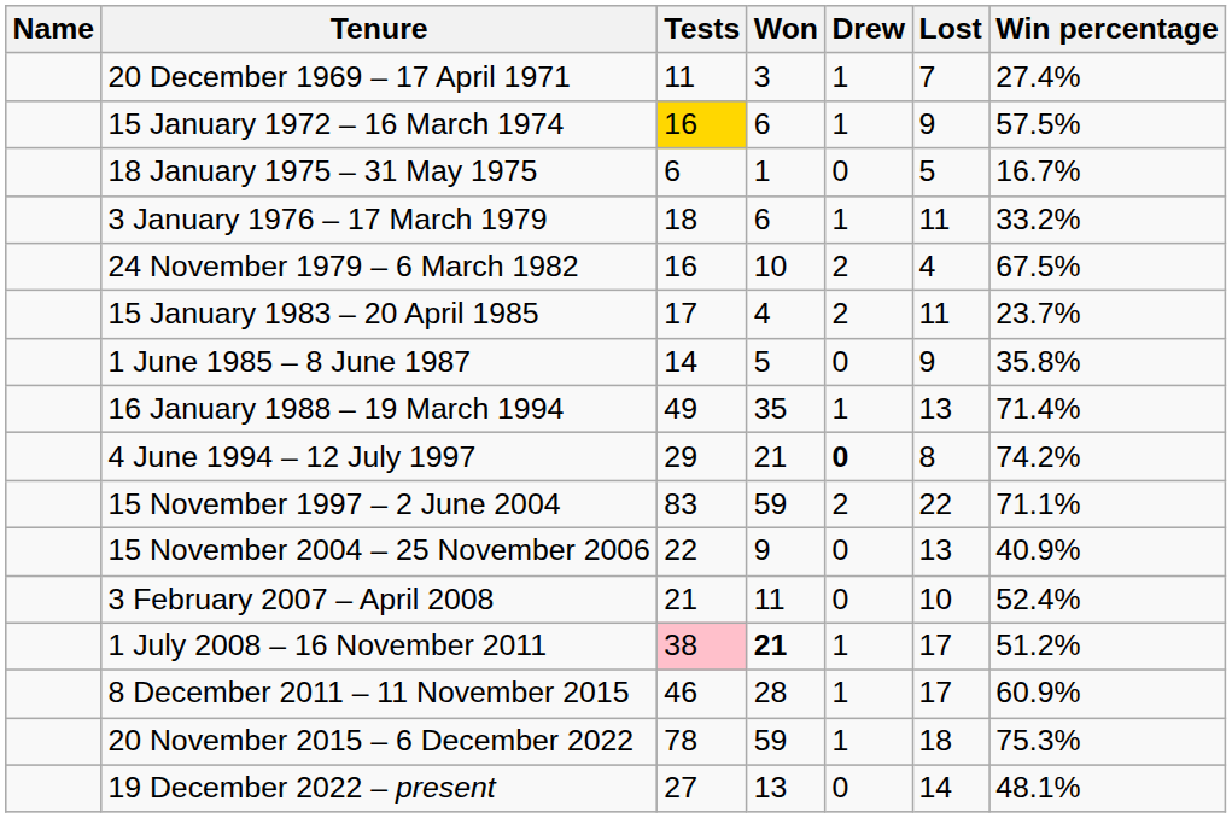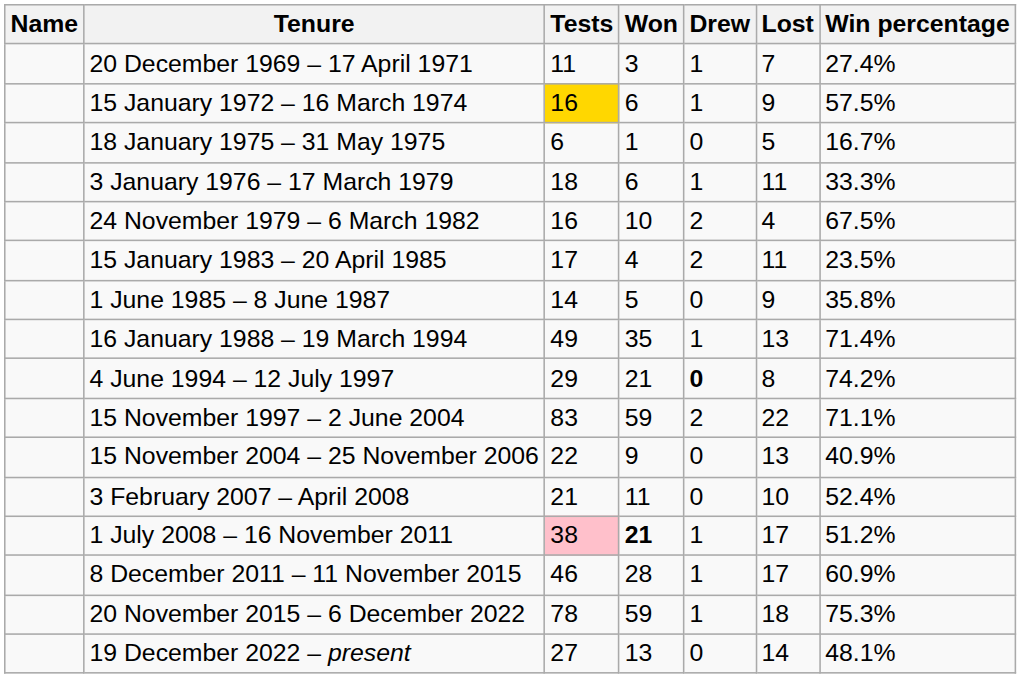3 January 1976 – 17 March 1979 | Win percentage: 33.2% -> 33.3%
15 January 1983 – 20 April 1985 | Win percentage: 23.7% -> 23.5%
